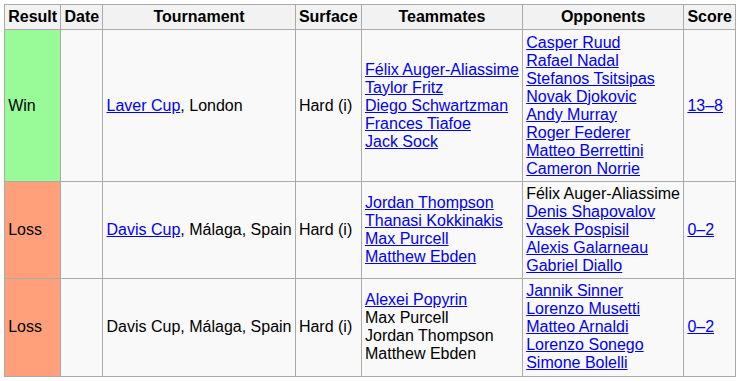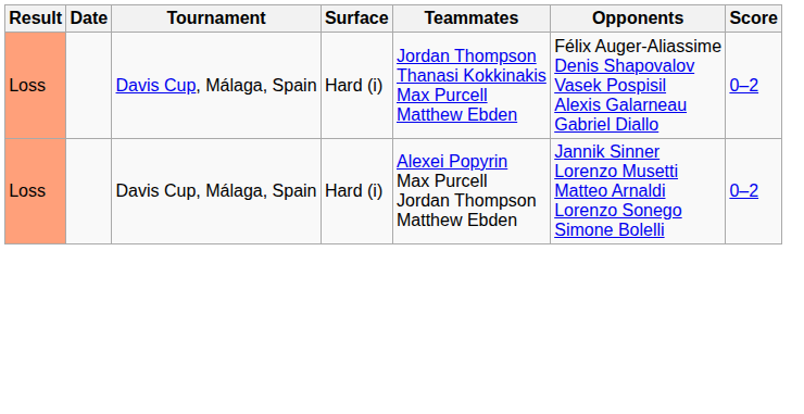- row: Win | Laver Cup, London | Hard (i) | Félix Auger-Aliassime Taylor Fritz Diego Schwartzman Frances Tiafoe Jack Sock | Casper Ruud Rafael Nadal Stefanos Tsitsipas Novak Djokovic Andy Murray Roger Federer Matteo Berrettini Cameron Norrie | 13–8
